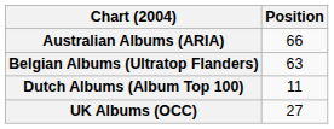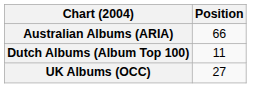- row: Belgian Albums (Ultratop Flanders) | 63
